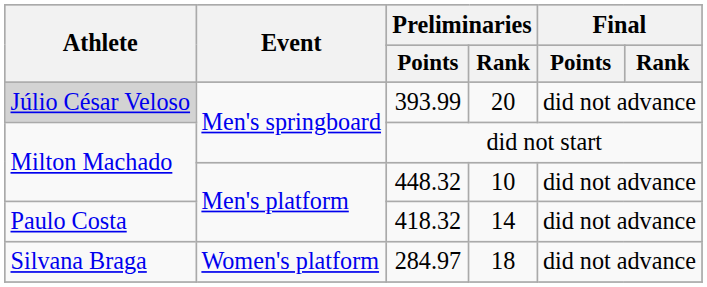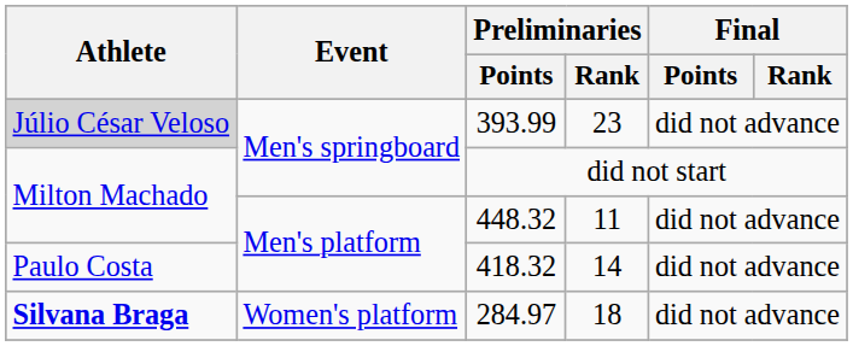393.99 | Preliminaries / Rank: 20 -> 23
448.32 | Preliminaries / Rank: 10 -> 11
284.97 | Athlete: normal -> bold
